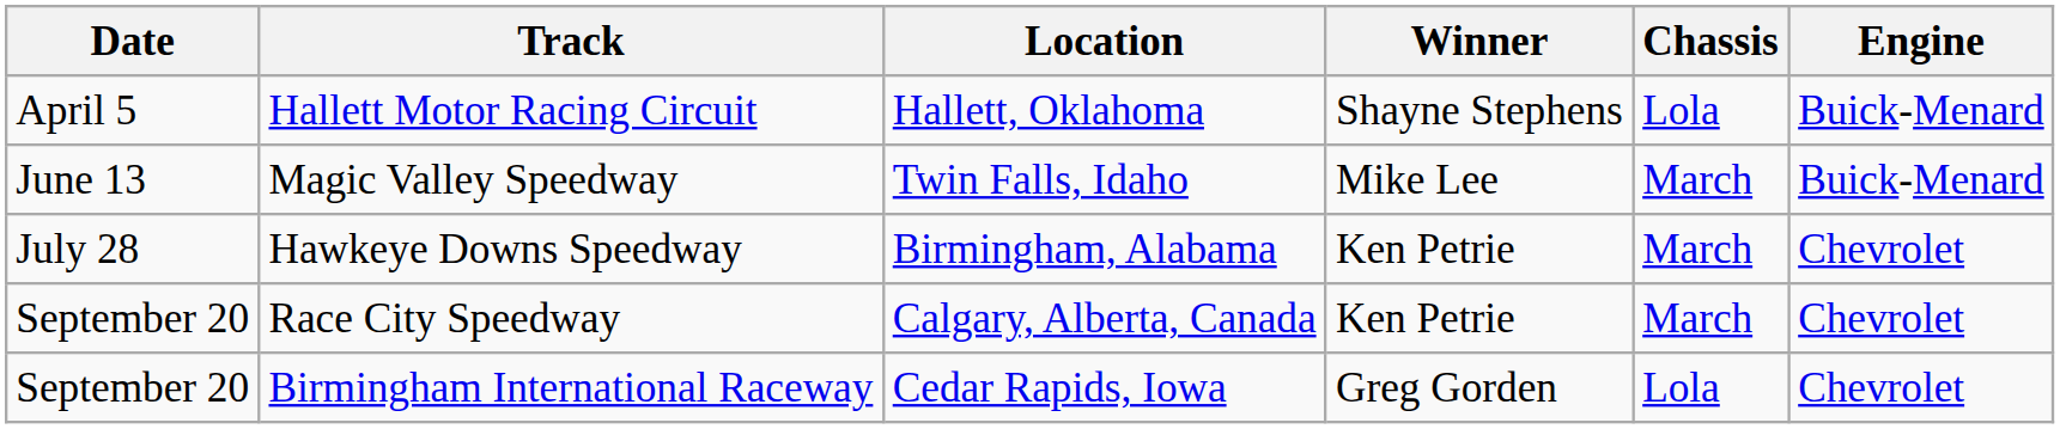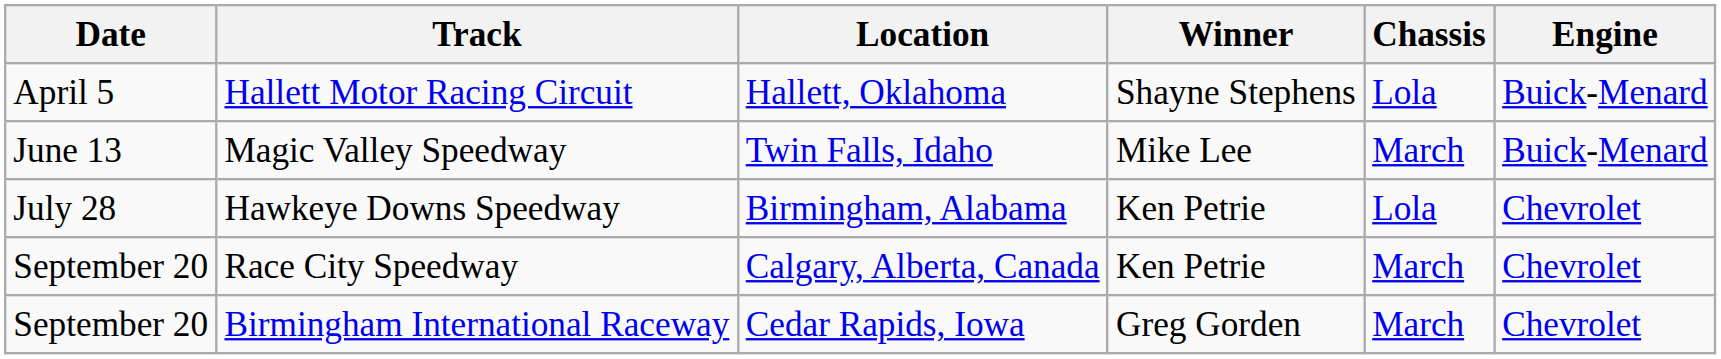Hawkeye Downs Speedway | Chassis: March -> Lola
Birmingham International Raceway | Chassis: Lola -> March
